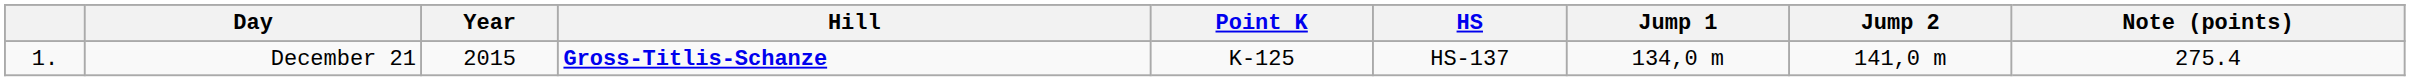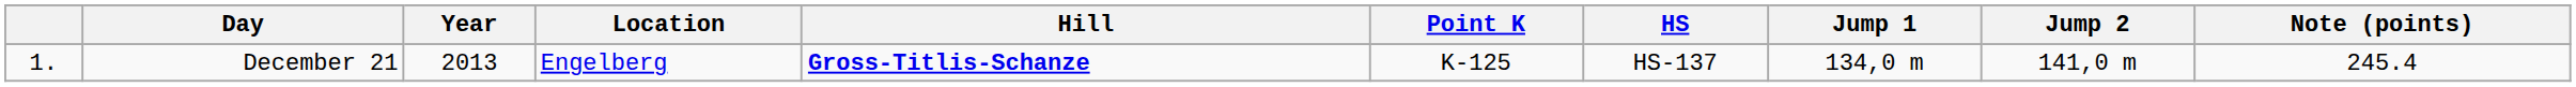+ column: Location | Engelberg
December 21 | Year: 2015 -> 2013
December 21 | Note (points): 275.4 -> 245.4
